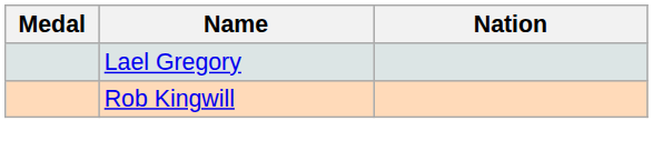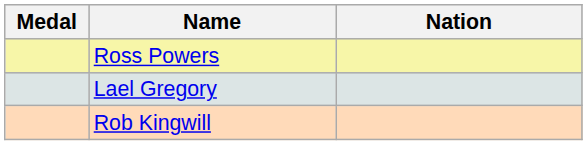+ row: Ross Powers
